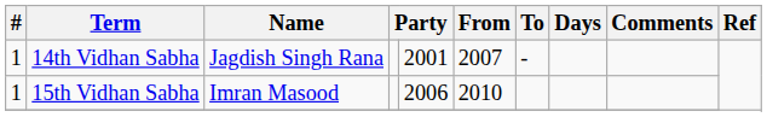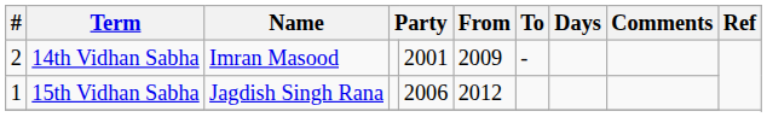14th Vidhan Sabha | #: 1 -> 2
14th Vidhan Sabha | Name: Jagdish Singh Rana -> Imran Masood
14th Vidhan Sabha | From: 2007 -> 2009
15th Vidhan Sabha | Name: Imran Masood -> Jagdish Singh Rana
15th Vidhan Sabha | From: 2010 -> 2012
